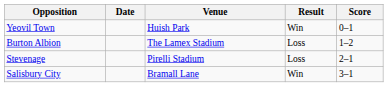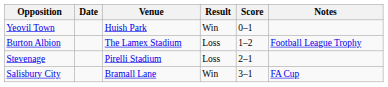+ column: Notes | Football League Trophy | FA Cup
